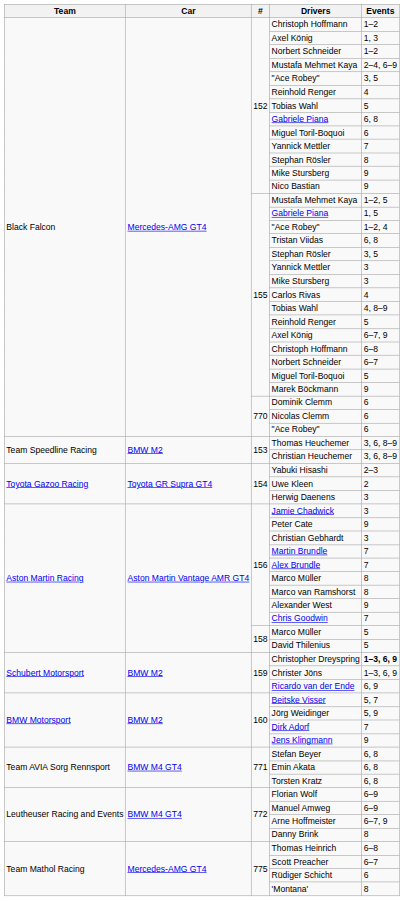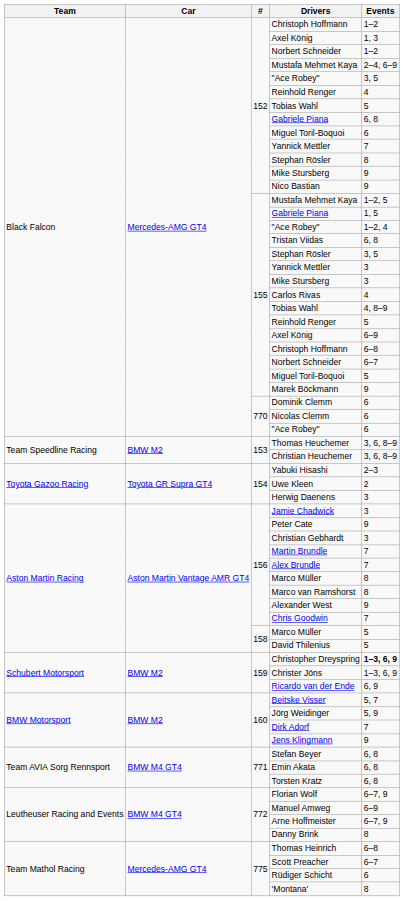155 / Axel König | Events: 6–7, 9 -> 6–9
Florian Wolf | Events: 6–9 -> 6–7, 9
